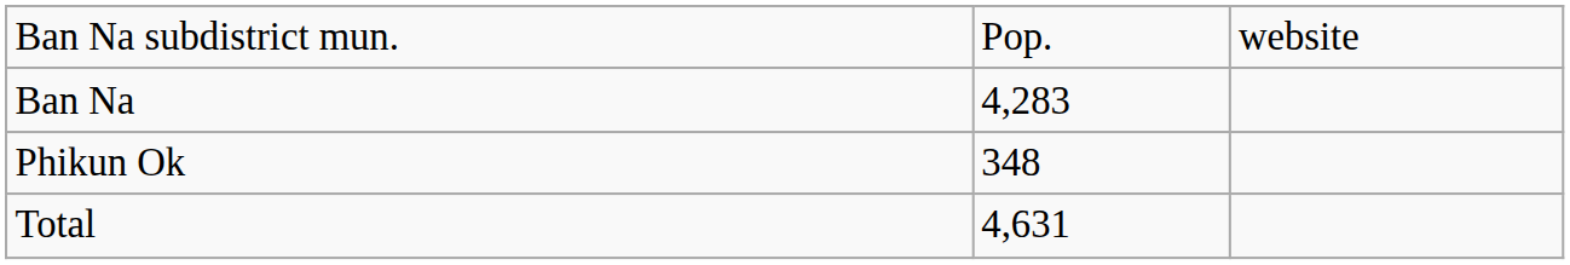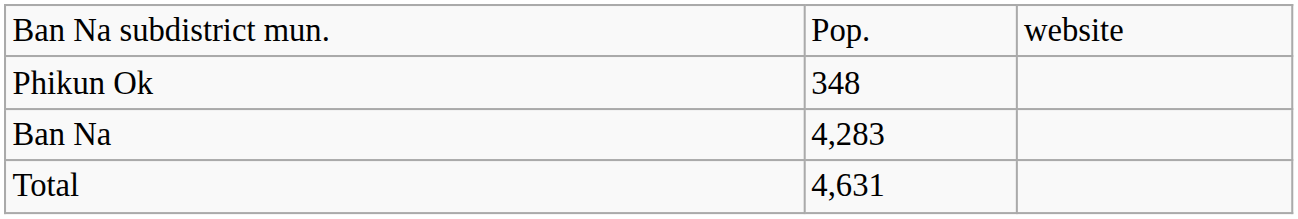rows swapped: Ban Na <-> Phikun Ok
